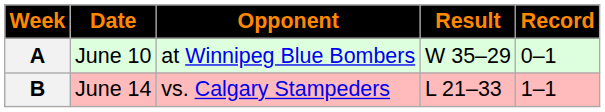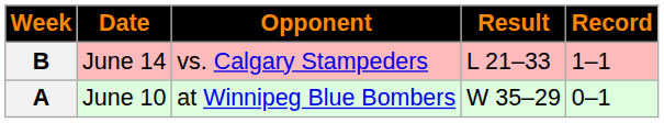rows swapped: A <-> B
